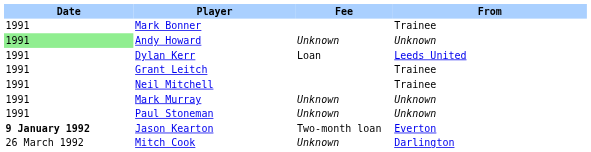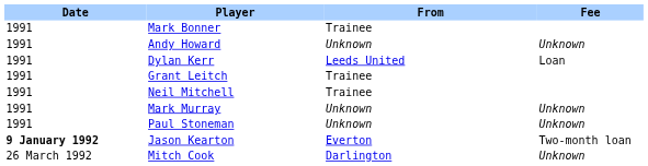columns swapped: From <-> Fee
Andy Howard | Date: lightgreen background -> no background
